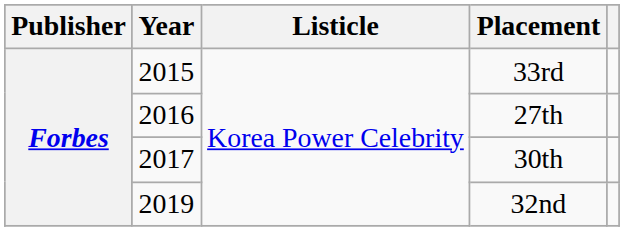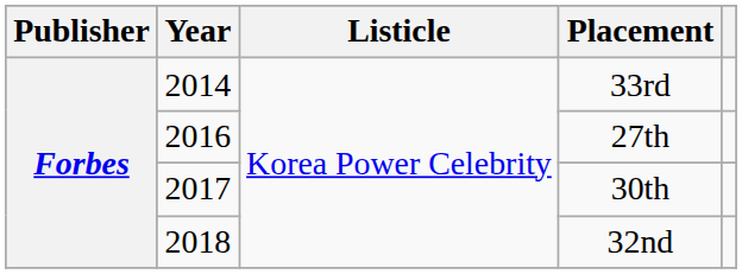33rd | Year: 2015 -> 2014
32nd | Year: 2019 -> 2018
